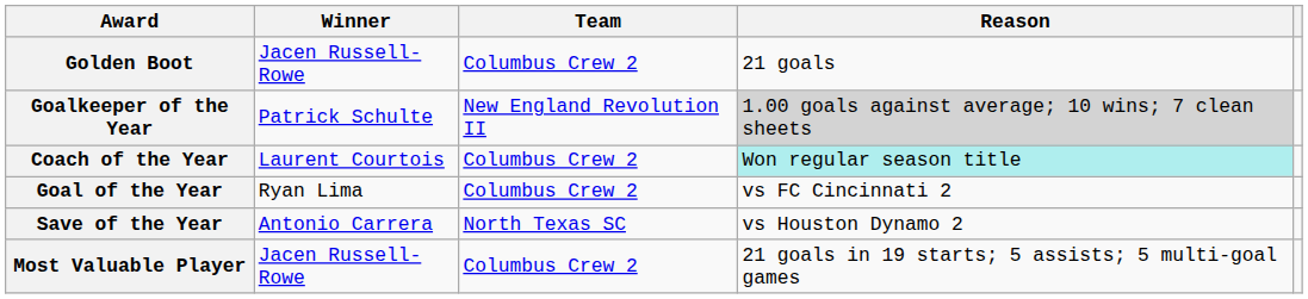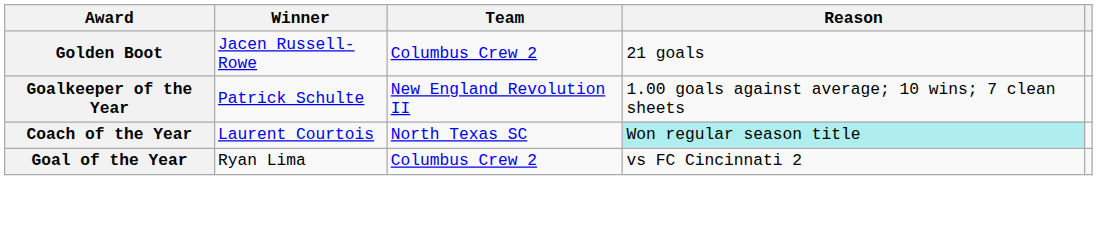Goalkeeper of the Year | Reason: lightgrey background -> no background
Coach of the Year | Team: Columbus Crew 2 -> North Texas SC
- row: Save of the Year | Antonio Carrera | North Texas SC | vs Houston Dynamo 2
- row: Most Valuable Player | Jacen Russell-Rowe | Columbus Crew 2 | 21 goals in 19 starts; 5 assists; 5 multi-goal games
